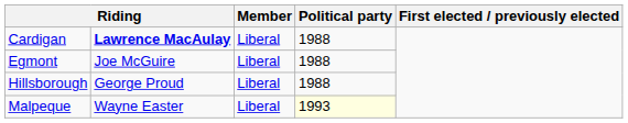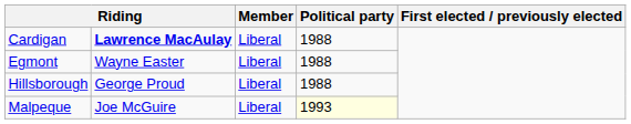Egmont | column 2: Joe McGuire -> Wayne Easter
Malpeque | column 2: Wayne Easter -> Joe McGuire
